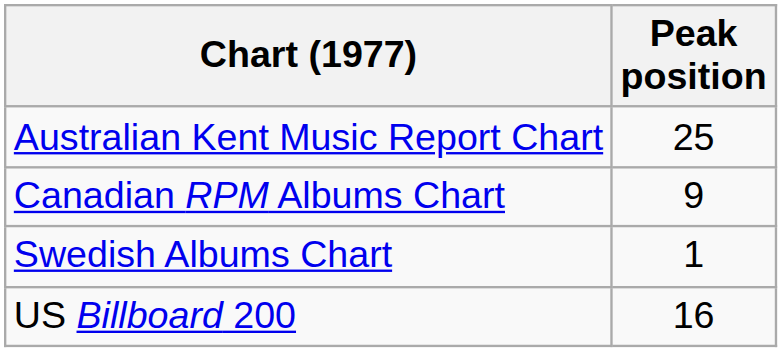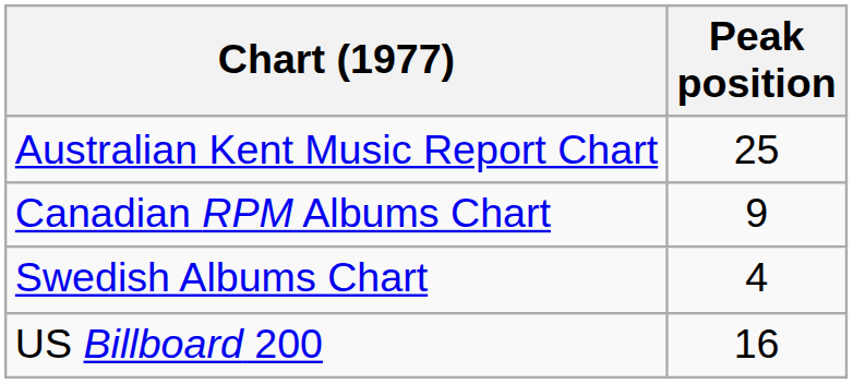Swedish Albums Chart | Peak position: 1 -> 4
